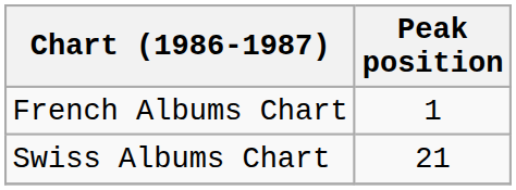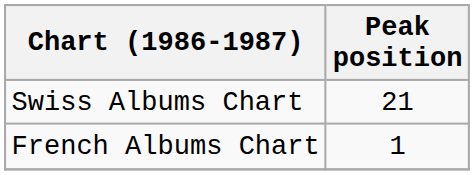rows swapped: French Albums Chart <-> Swiss Albums Chart
